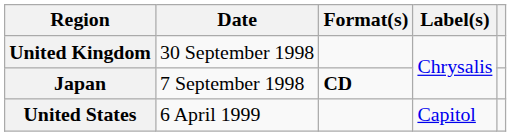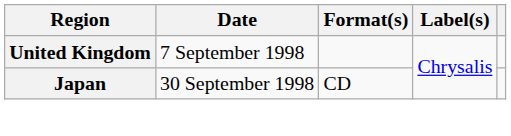United Kingdom | Date: 30 September 1998 -> 7 September 1998
Japan | Date: 7 September 1998 -> 30 September 1998
Japan | Format(s): bold -> normal
- row: United States | 6 April 1999 | Capitol
